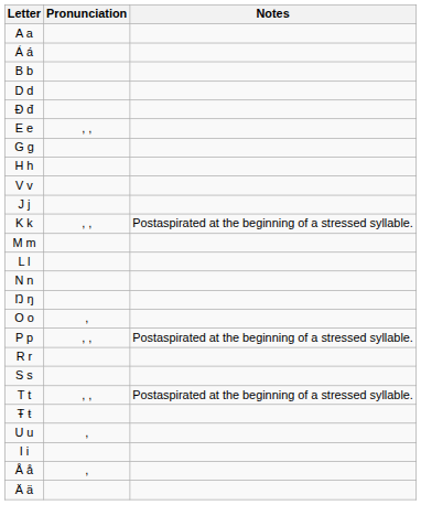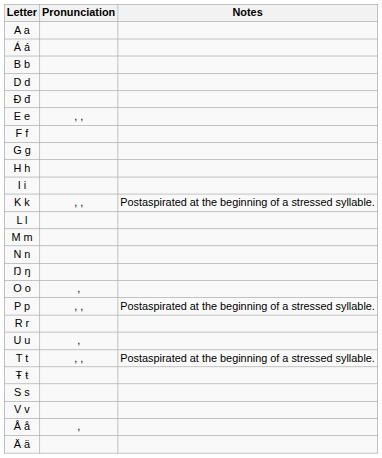+ row: F f
rows swapped: I i <-> V v
- row: J j
rows swapped: L l <-> M m
rows swapped: S s <-> U u
